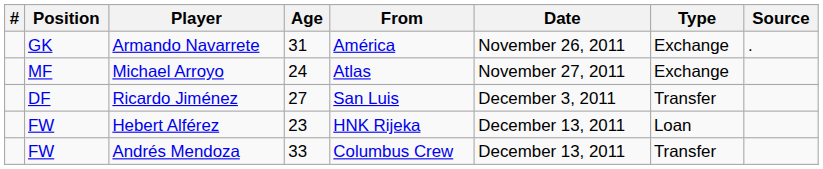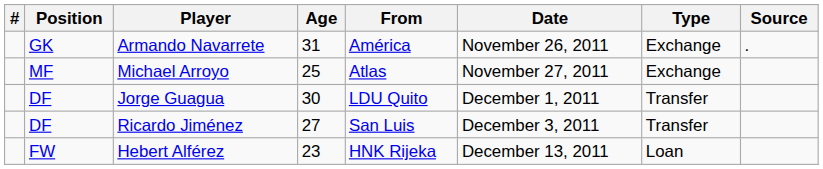Michael Arroyo | Age: 24 -> 25
+ row: DF | Jorge Guagua | 30 | LDU Quito | December 1, 2011 | Transfer
- row: FW | Andrés Mendoza | 33 | Columbus Crew | December 13, 2011 | Transfer
